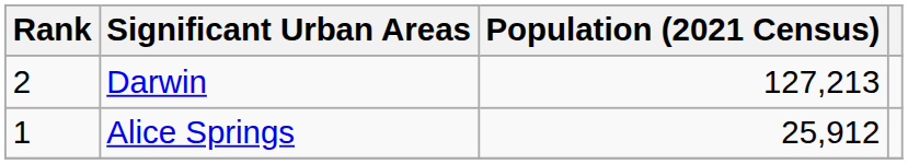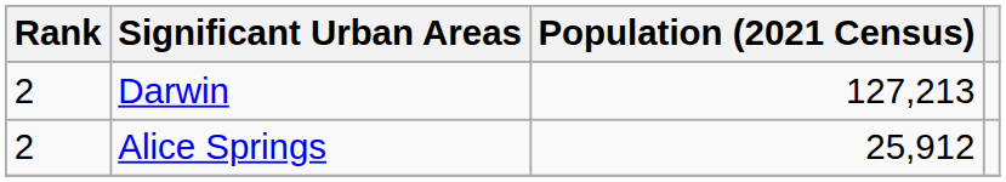Alice Springs | Rank: 1 -> 2
